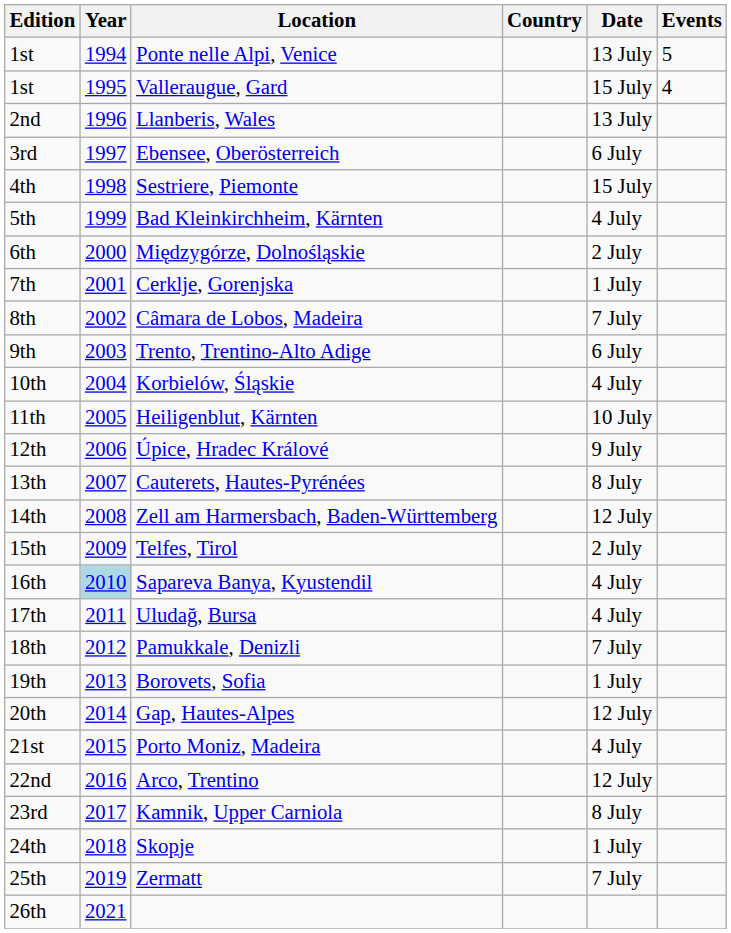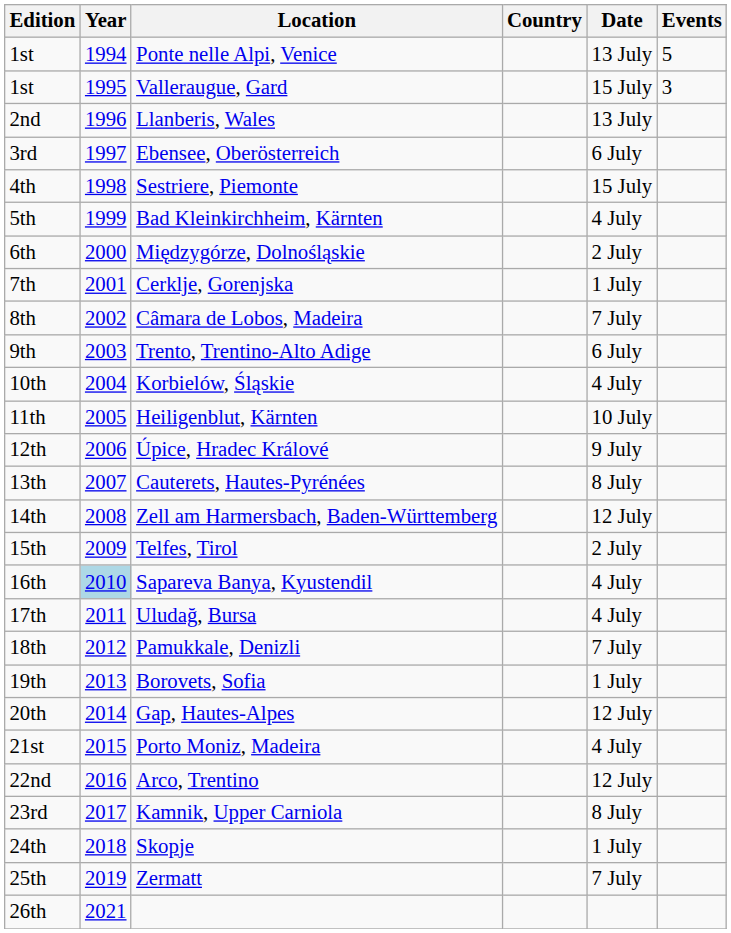Valleraugue, Gard | Events: 4 -> 3
